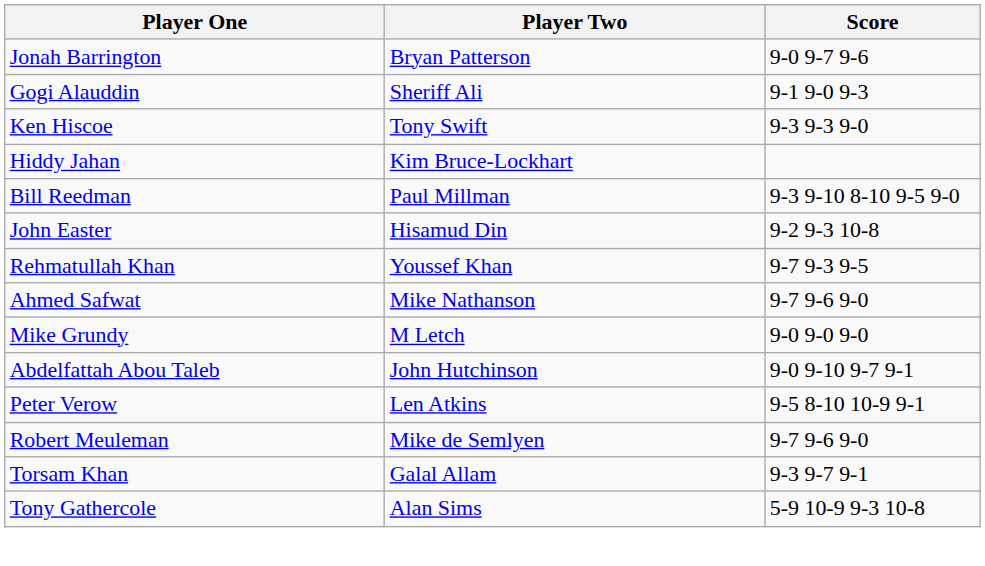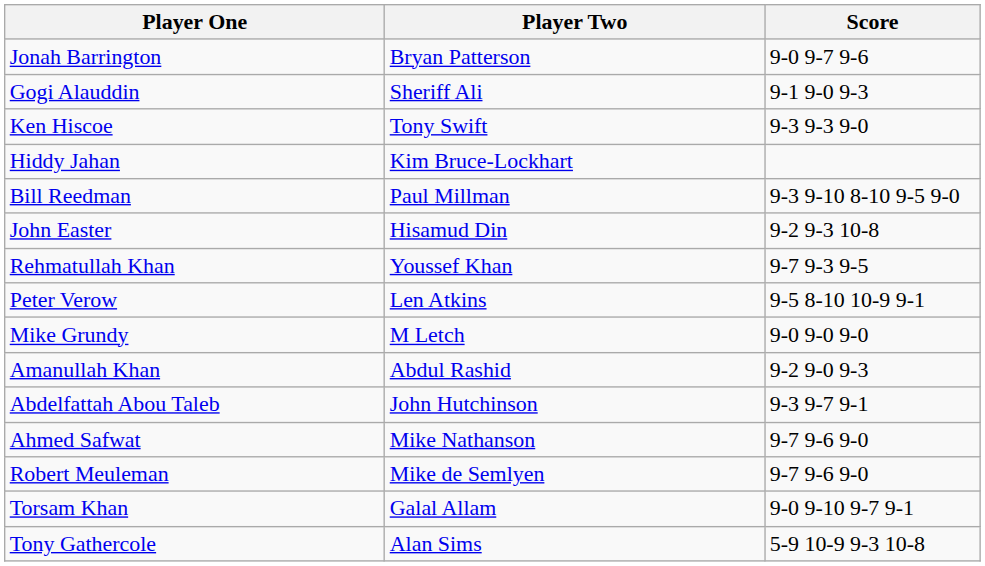rows swapped: Ahmed Safwat <-> Peter Verow
+ row: Amanullah Khan | Abdul Rashid | 9-2 9-0 9-3
Abdelfattah Abou Taleb | Score: 9-0 9-10 9-7 9-1 -> 9-3 9-7 9-1
Torsam Khan | Score: 9-3 9-7 9-1 -> 9-0 9-10 9-7 9-1
